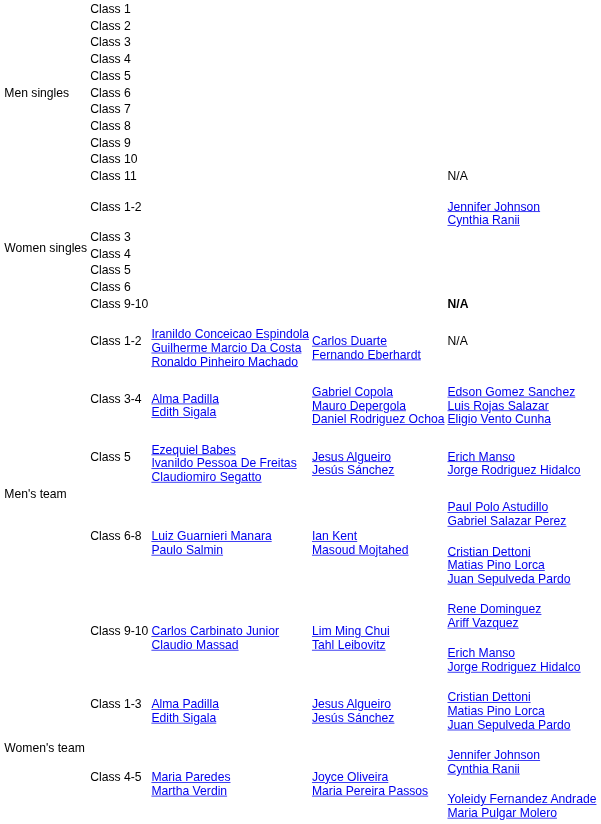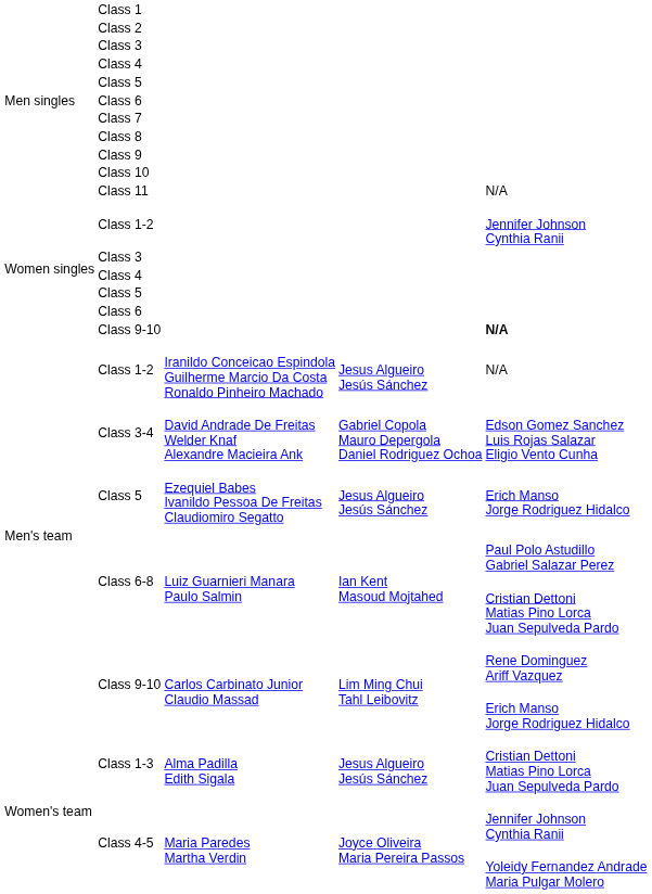Men's team / Class 1-2 | column 4: Carlos Duarte Fernando Eberhardt -> Jesus Algueiro Jesús Sánchez
Class 3-4 | column 3: Alma Padilla Edith Sigala -> David Andrade De Freitas Welder Knaf Alexandre Macieira Ank
